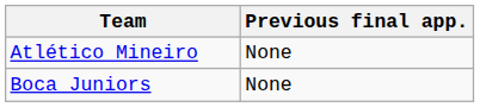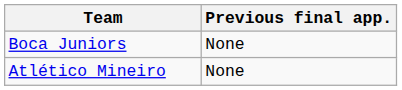rows swapped: Boca Juniors <-> Atlético Mineiro
